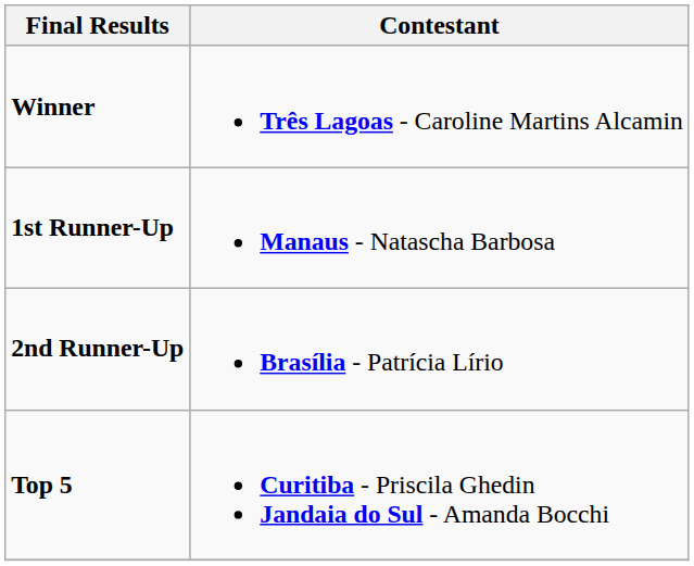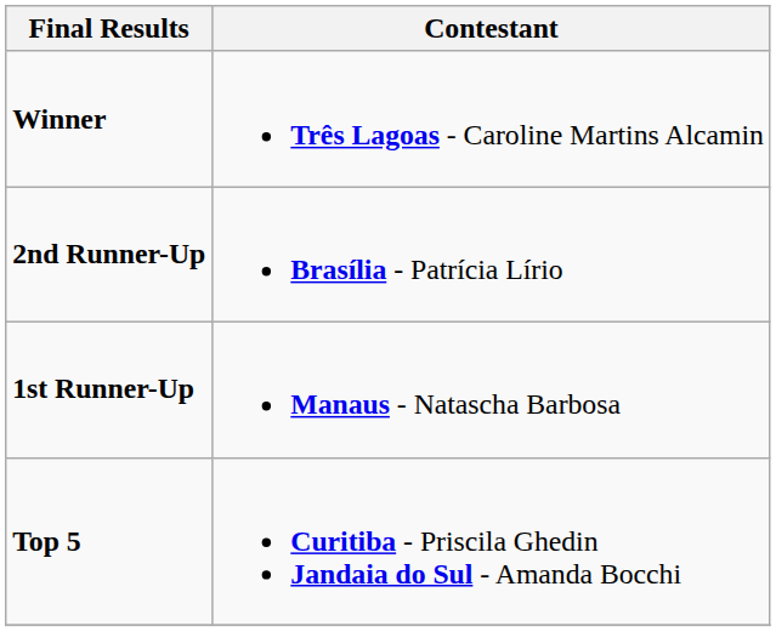rows swapped: 1st Runner-Up <-> 2nd Runner-Up
